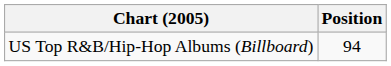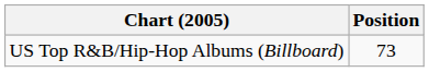US Top R&B/Hip-Hop Albums (Billboard) | Position: 94 -> 73
